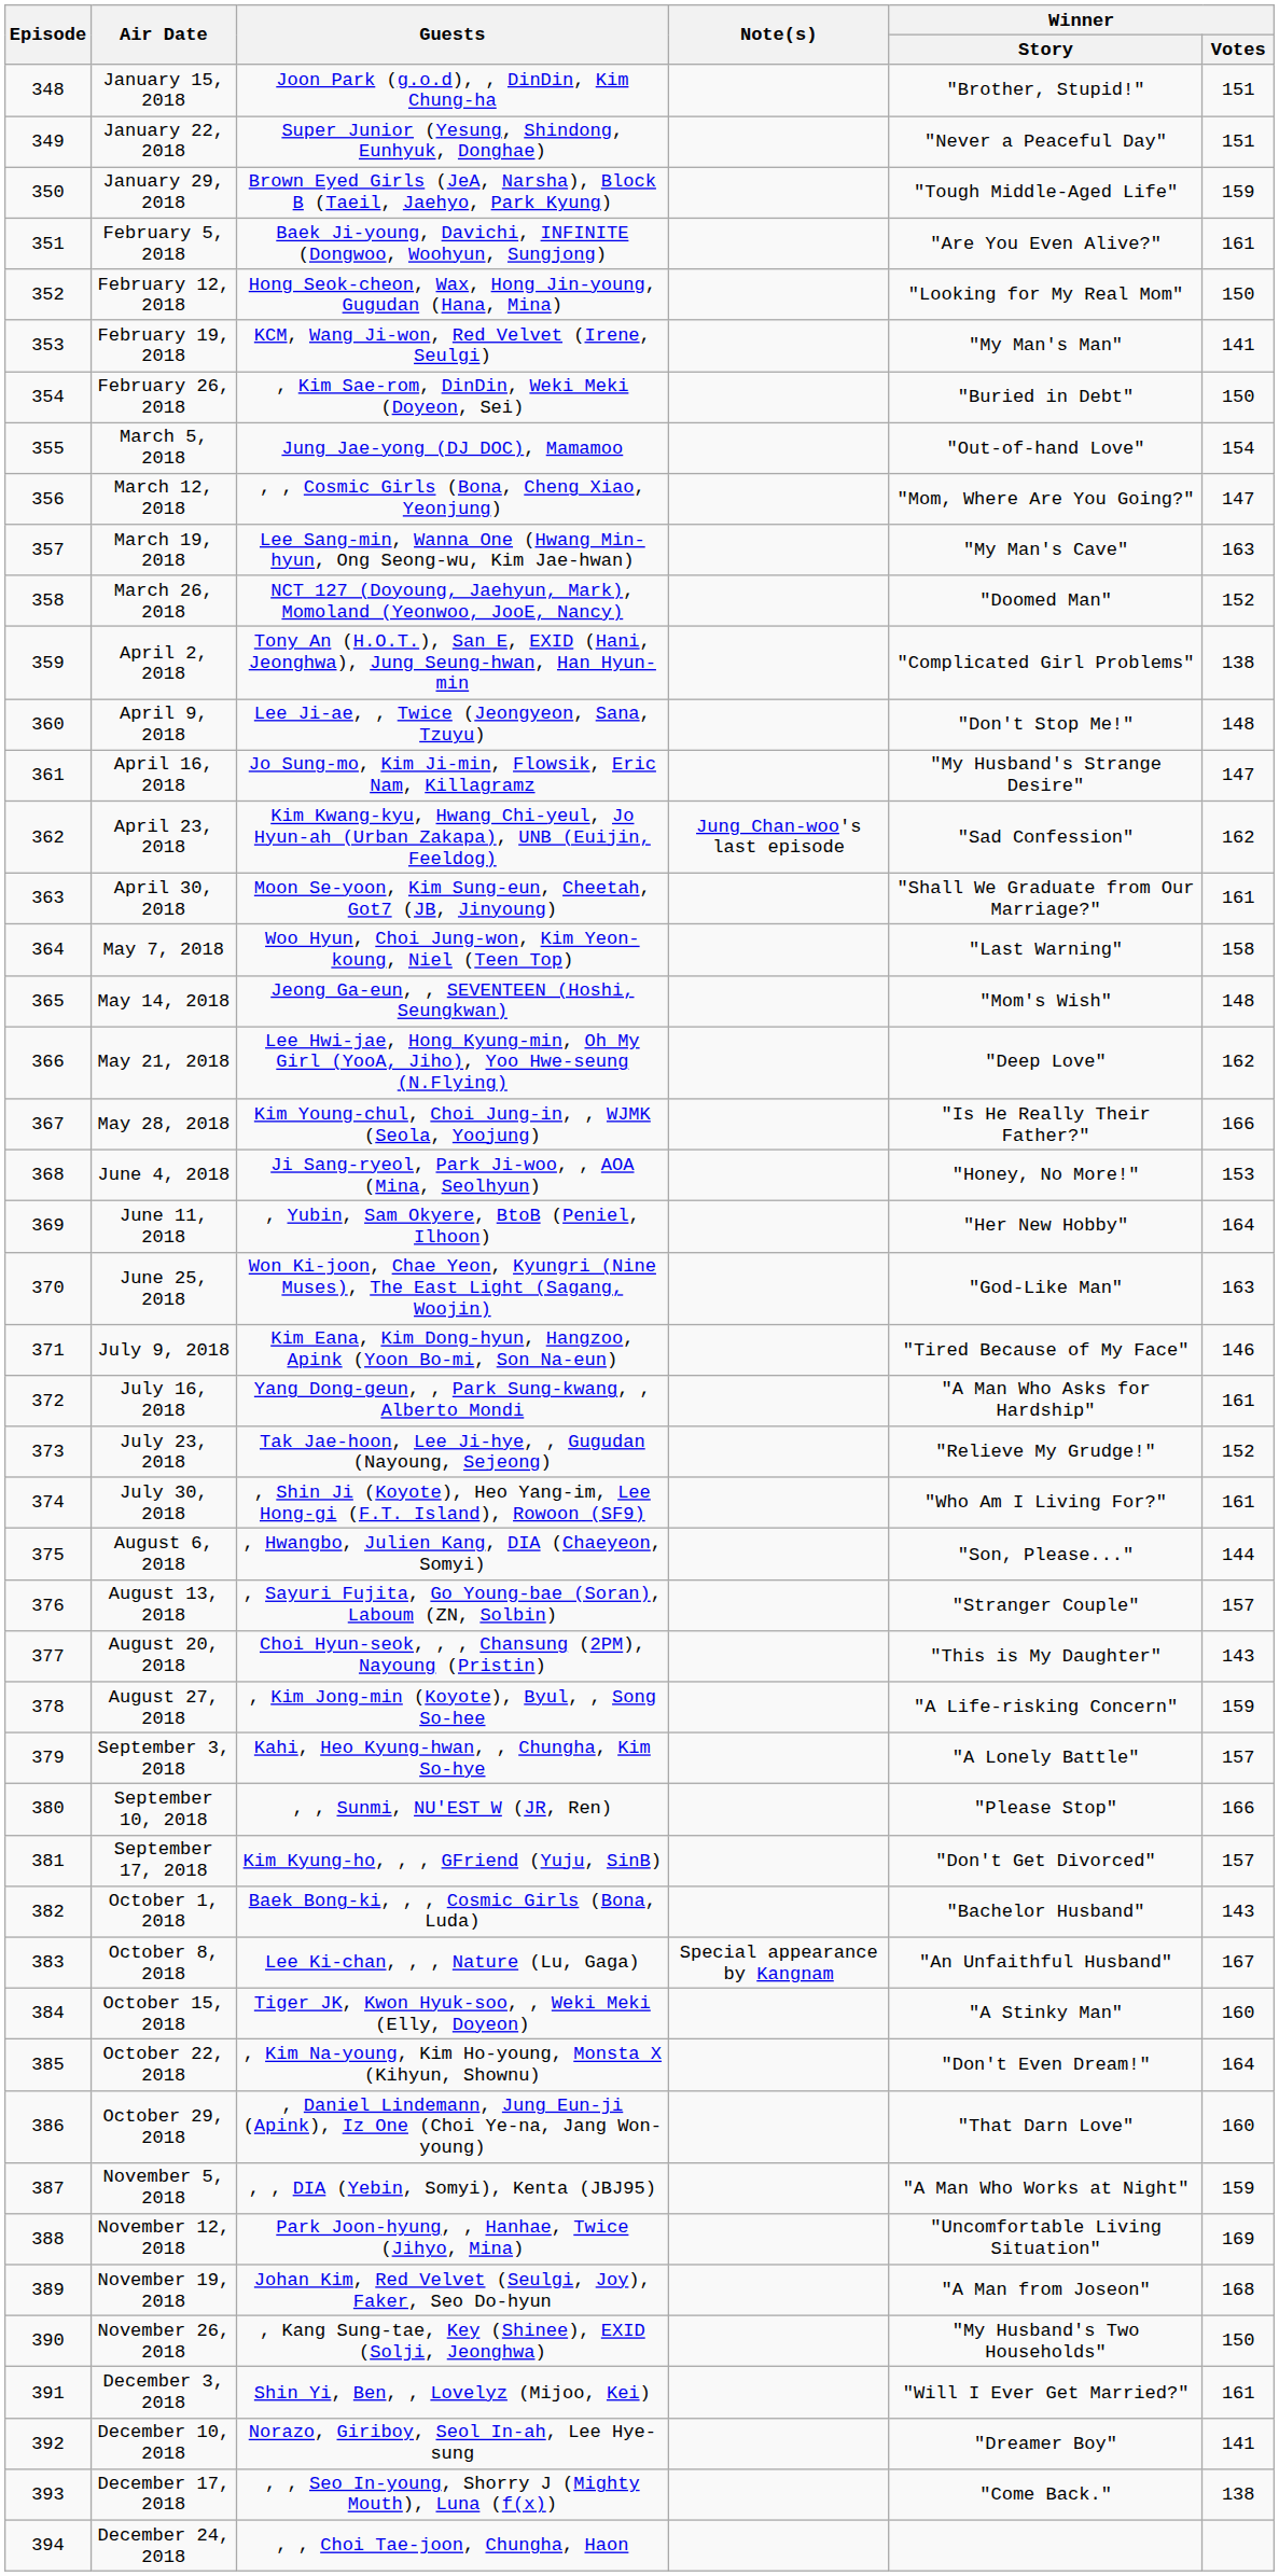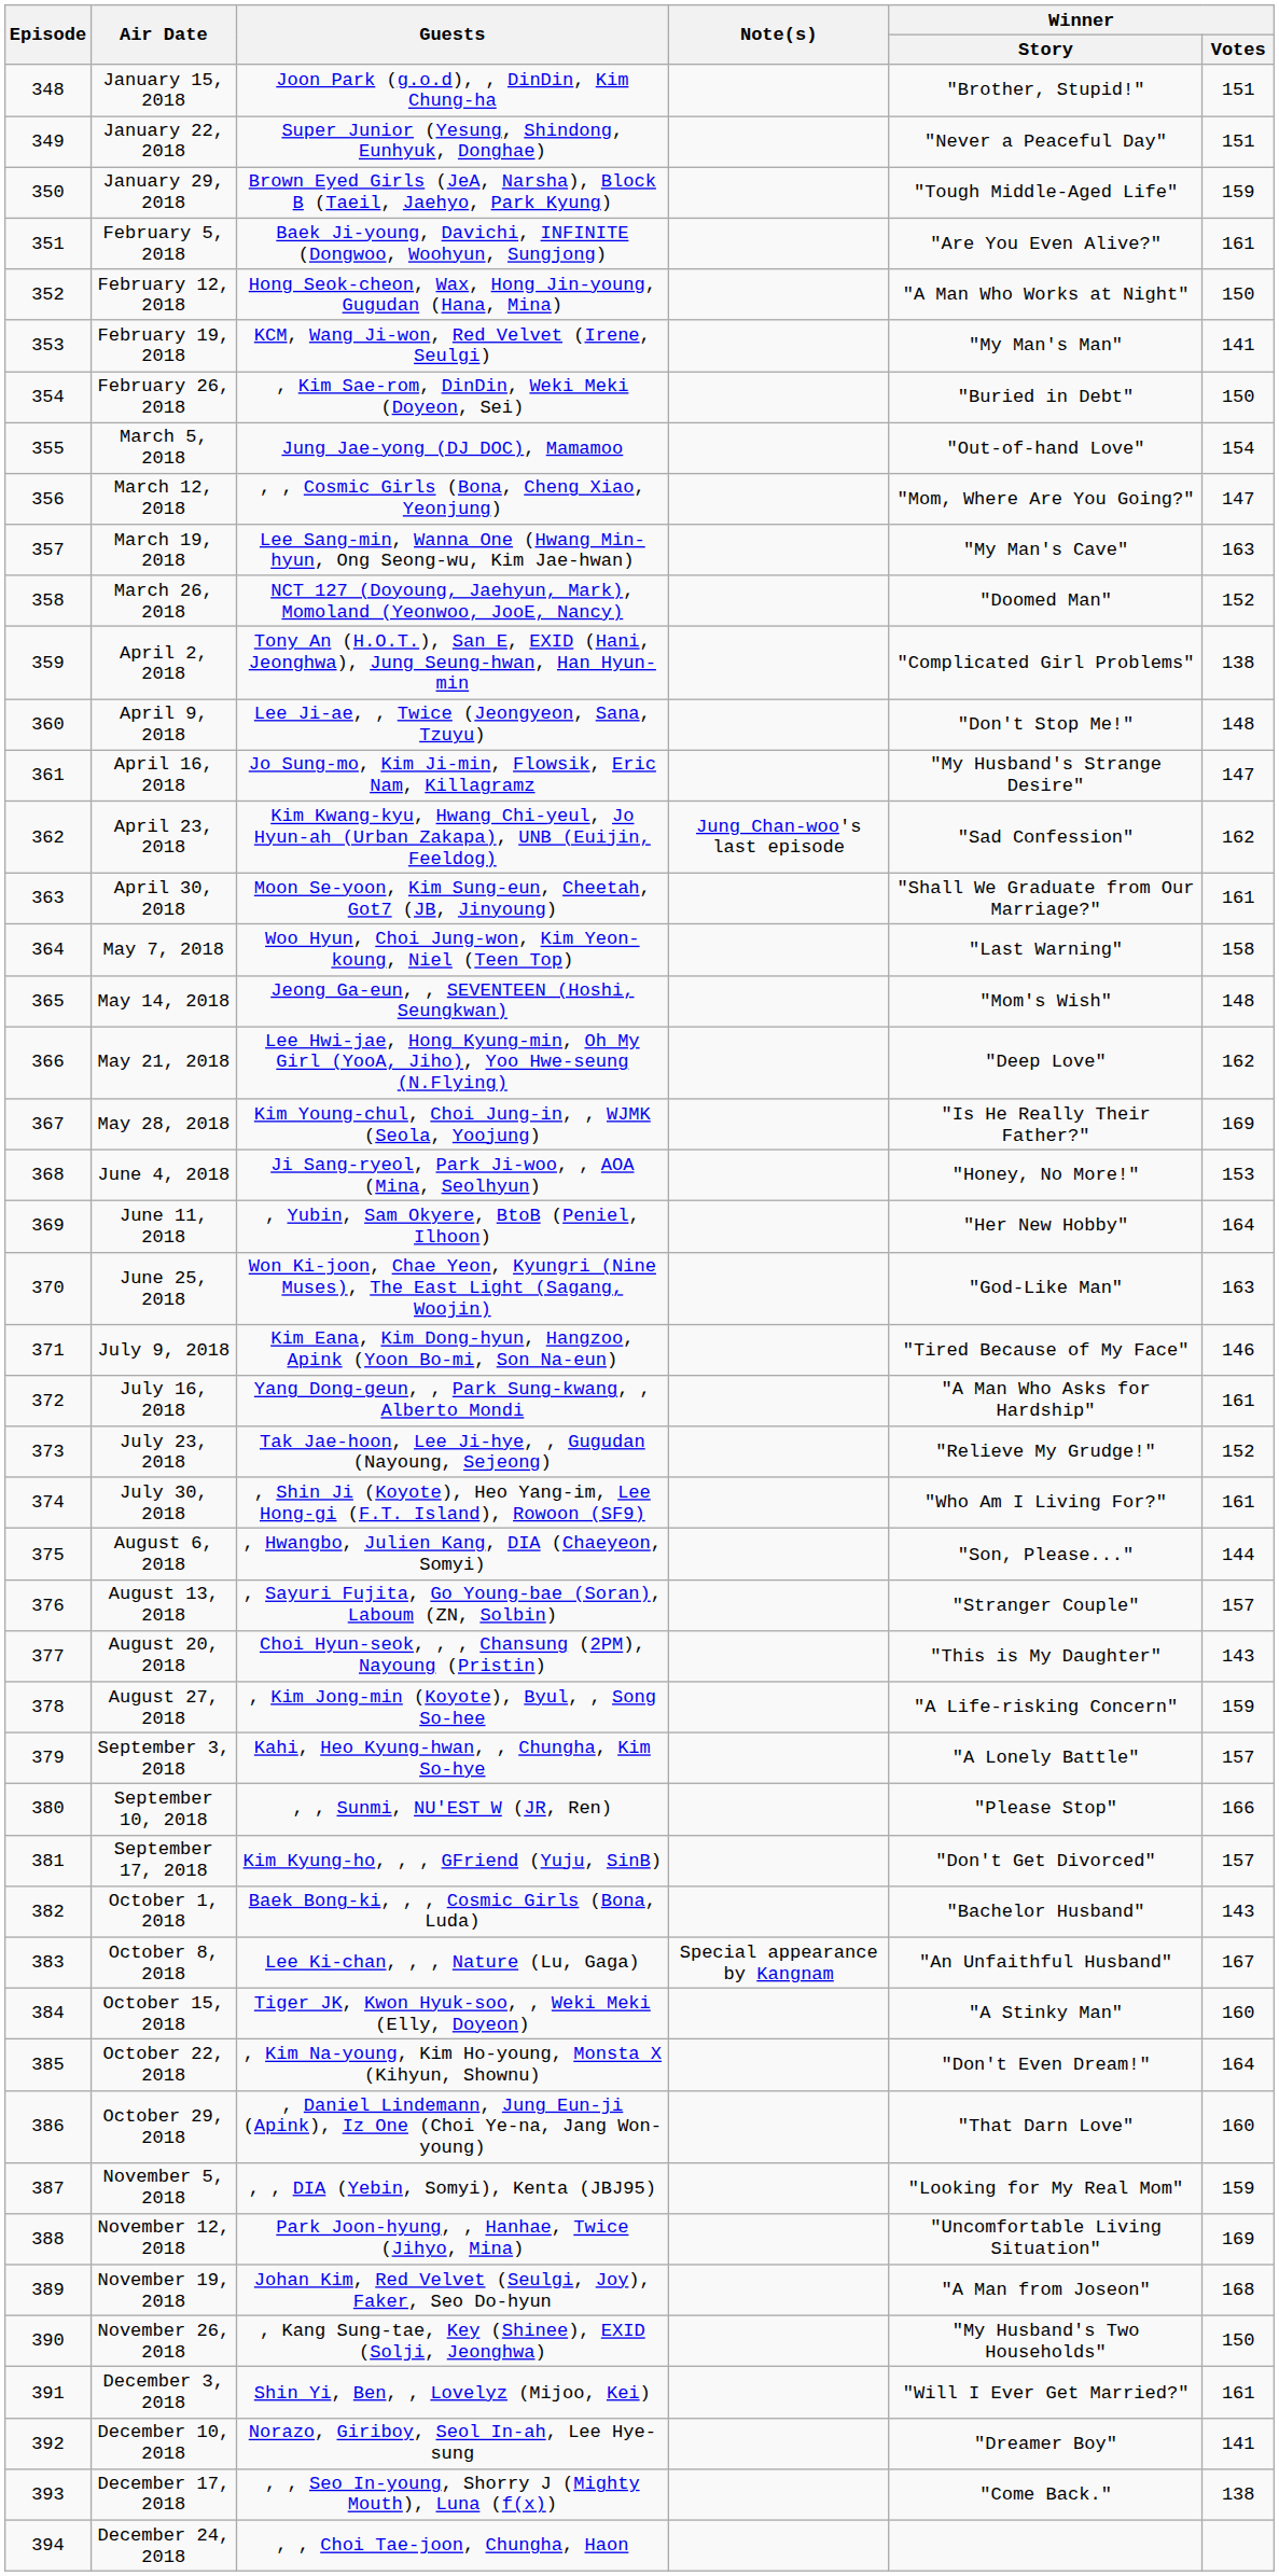February 12, 2018 | Winner / Story: "Looking for My Real Mom" -> "A Man Who Works at Night"
May 28, 2018 | Winner / Votes: 166 -> 169
November 5, 2018 | Winner / Story: "A Man Who Works at Night" -> "Looking for My Real Mom"
